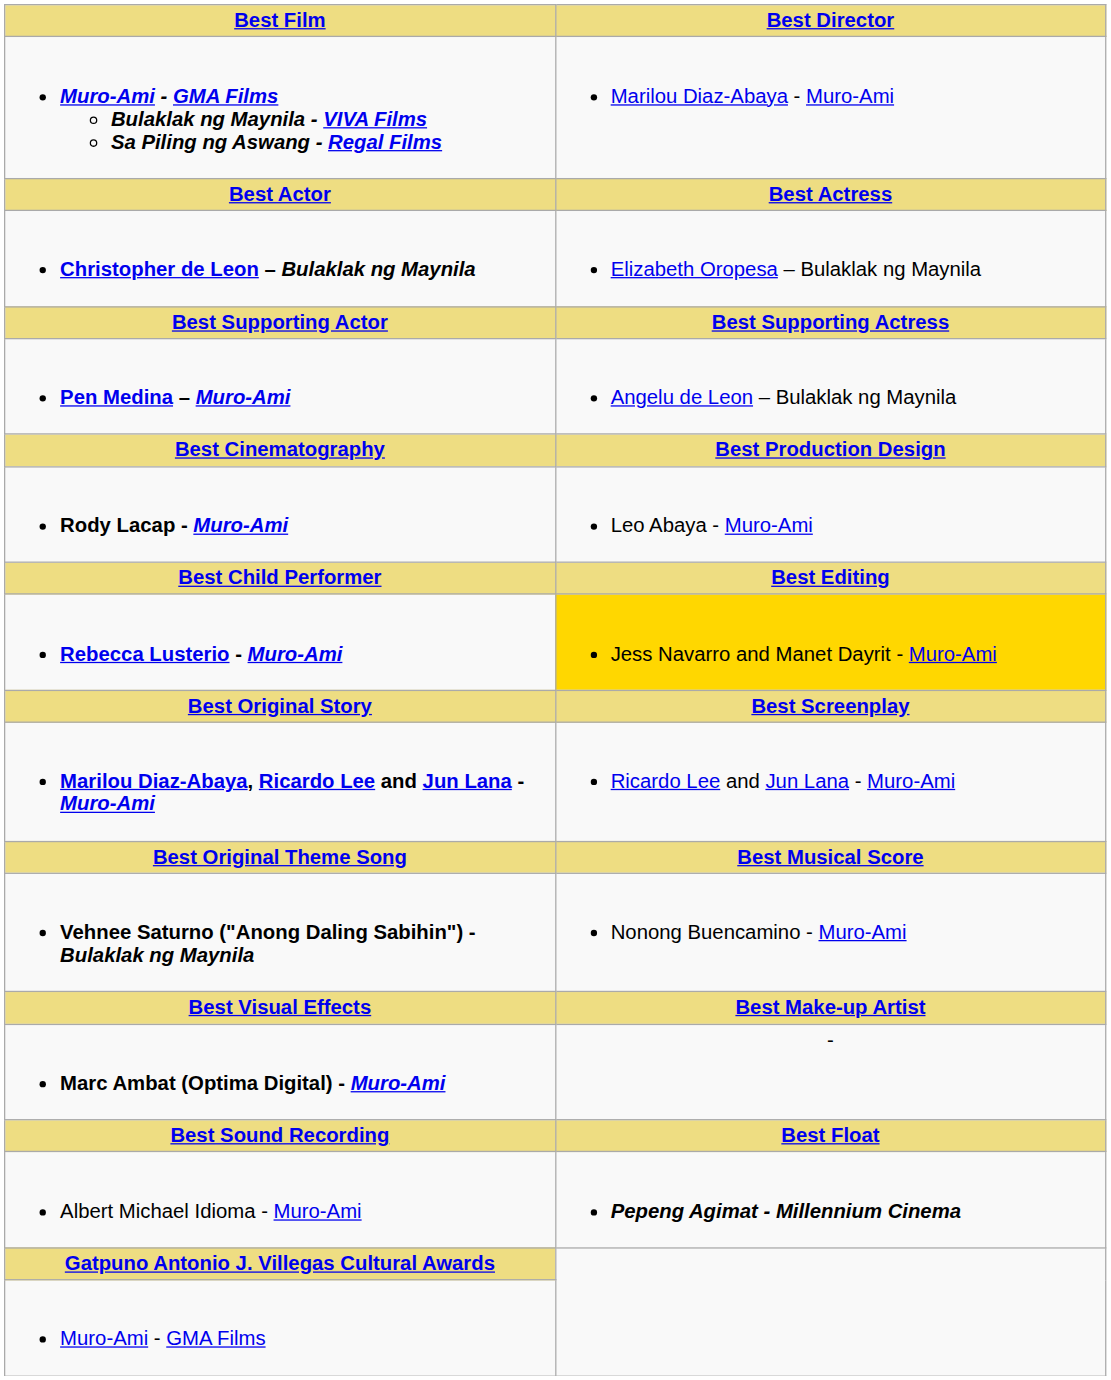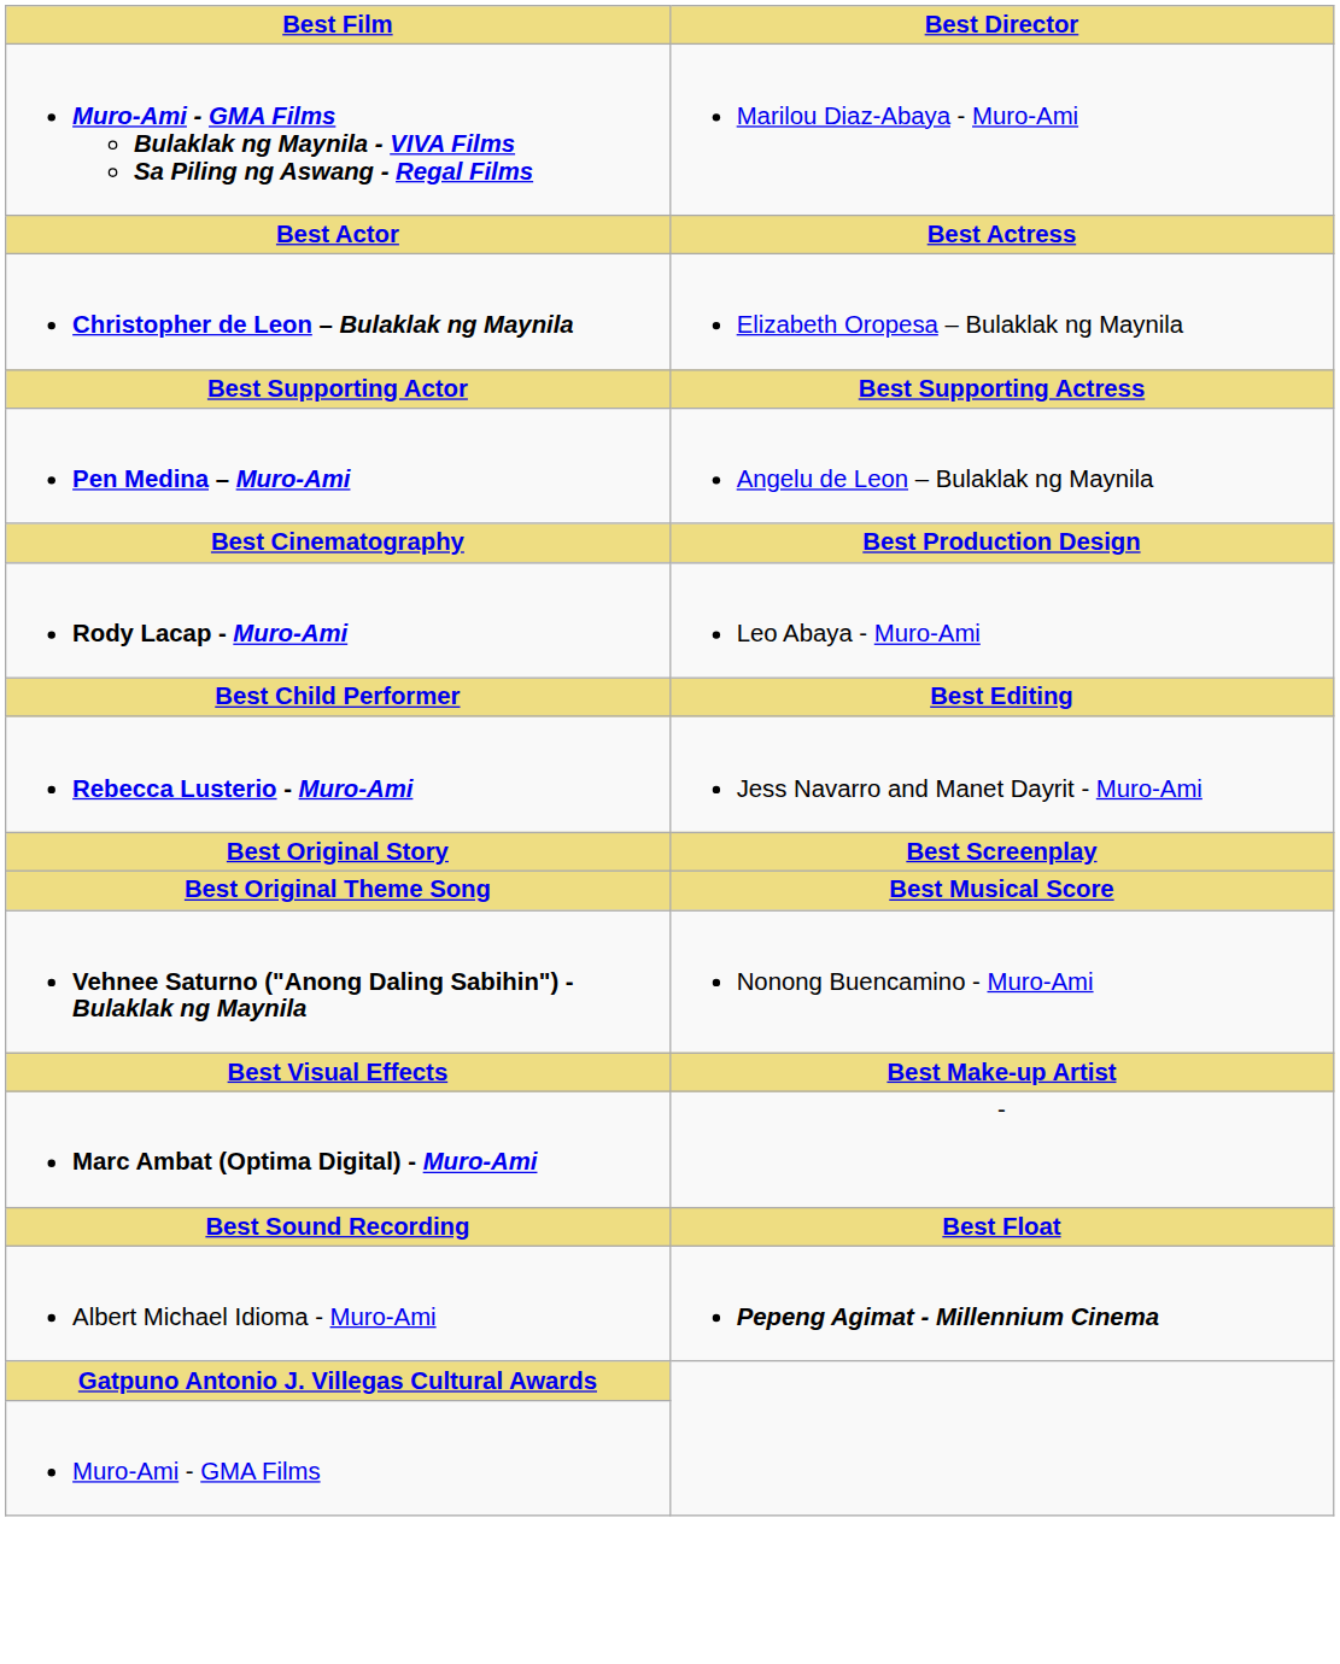Rebecca Lusterio - Muro-Ami | Best Director: gold background -> no background
- row: Marilou Diaz-Abaya, Ricardo Lee and Jun Lana - Muro-Ami | Ricardo Lee and Jun Lana - Muro-Ami
